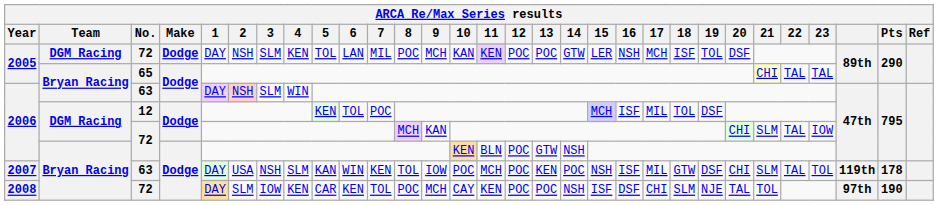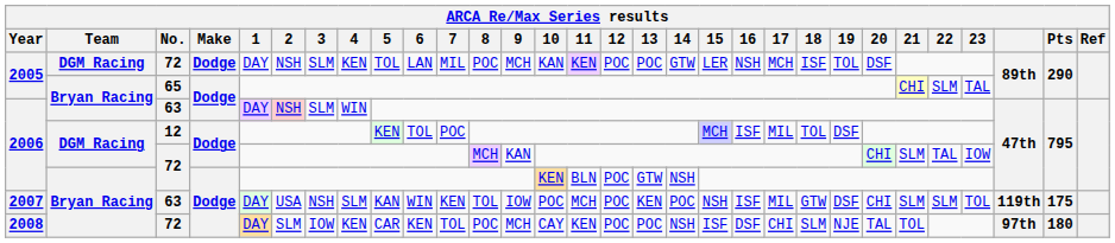2005 / 65 | 22: TAL -> SLM
2007 | 22: TAL -> SLM
2007 | Pts: 178 -> 175
2008 | Pts: 190 -> 180
